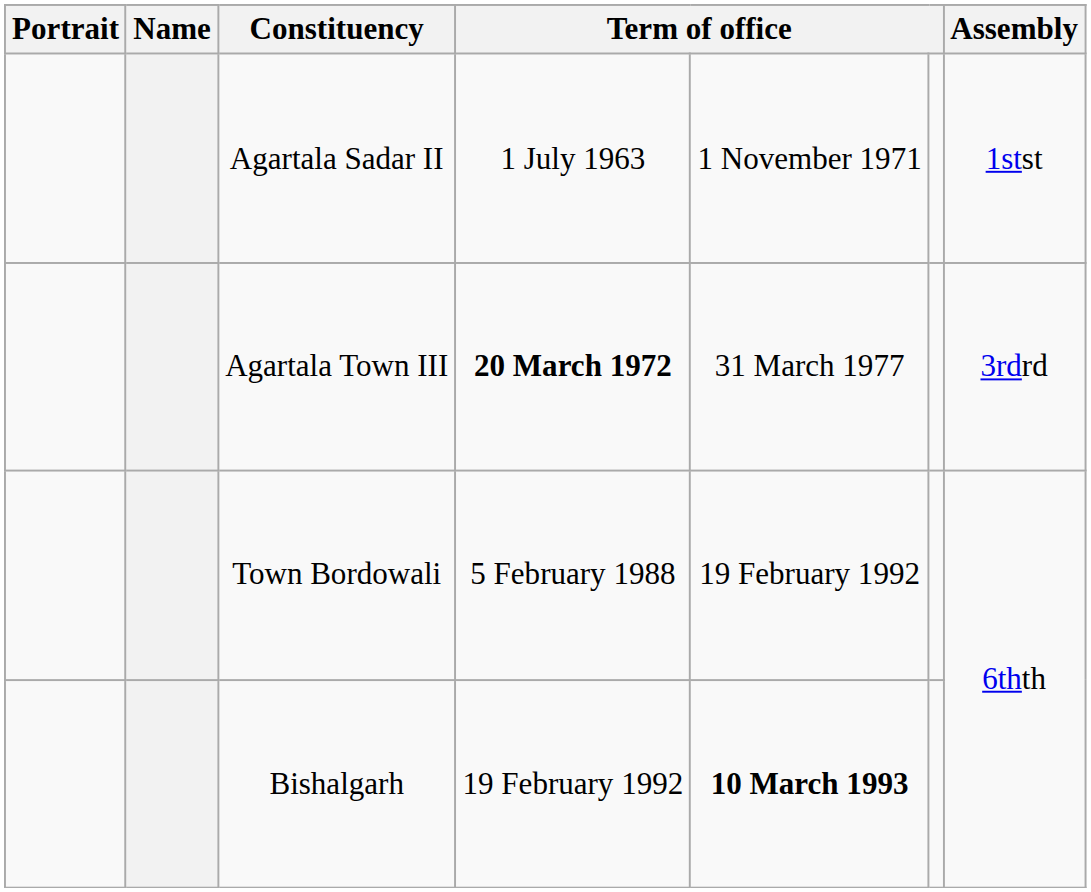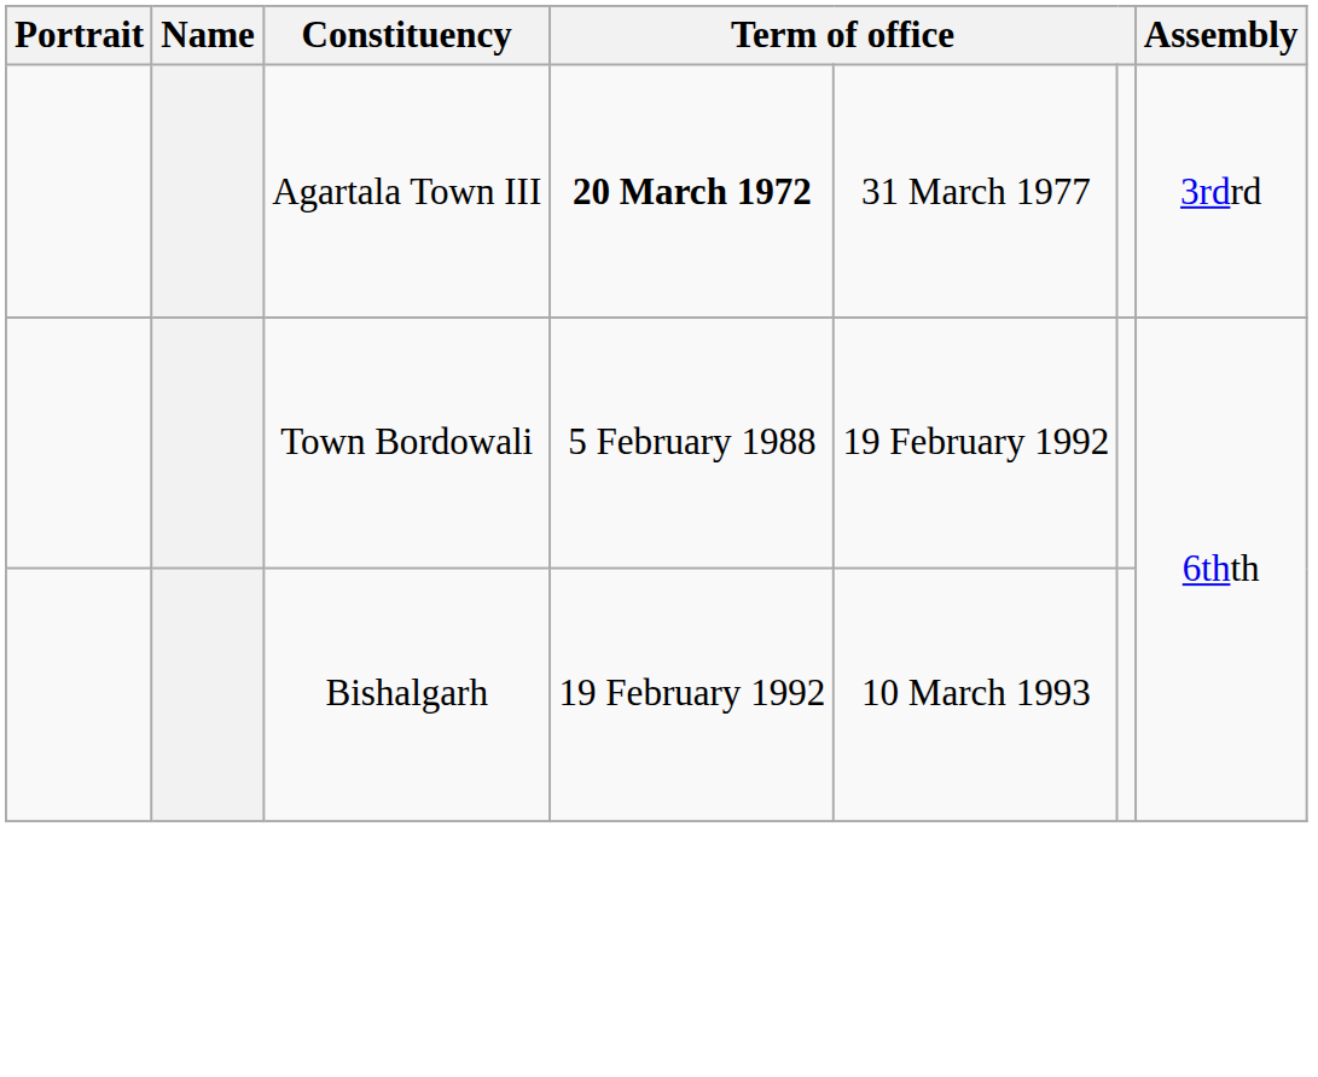- row: Agartala Sadar II | 1 July 1963 | 1 November 1971 | 1stst
Bishalgarh | column 5: bold -> normal
